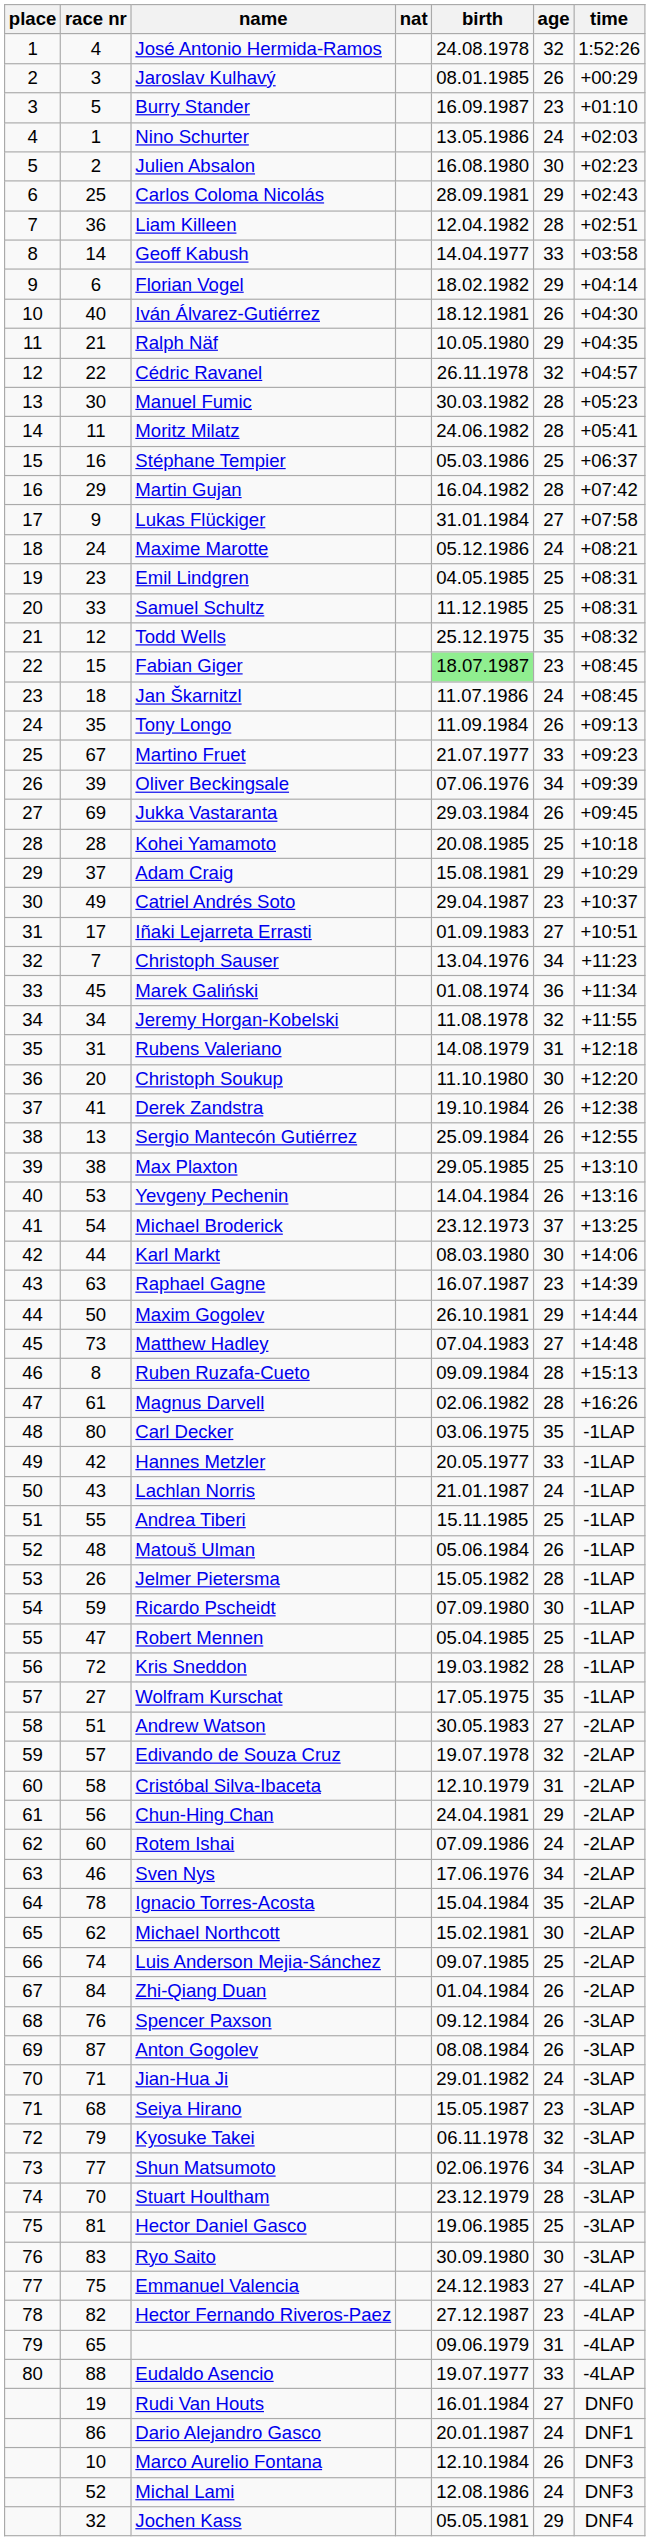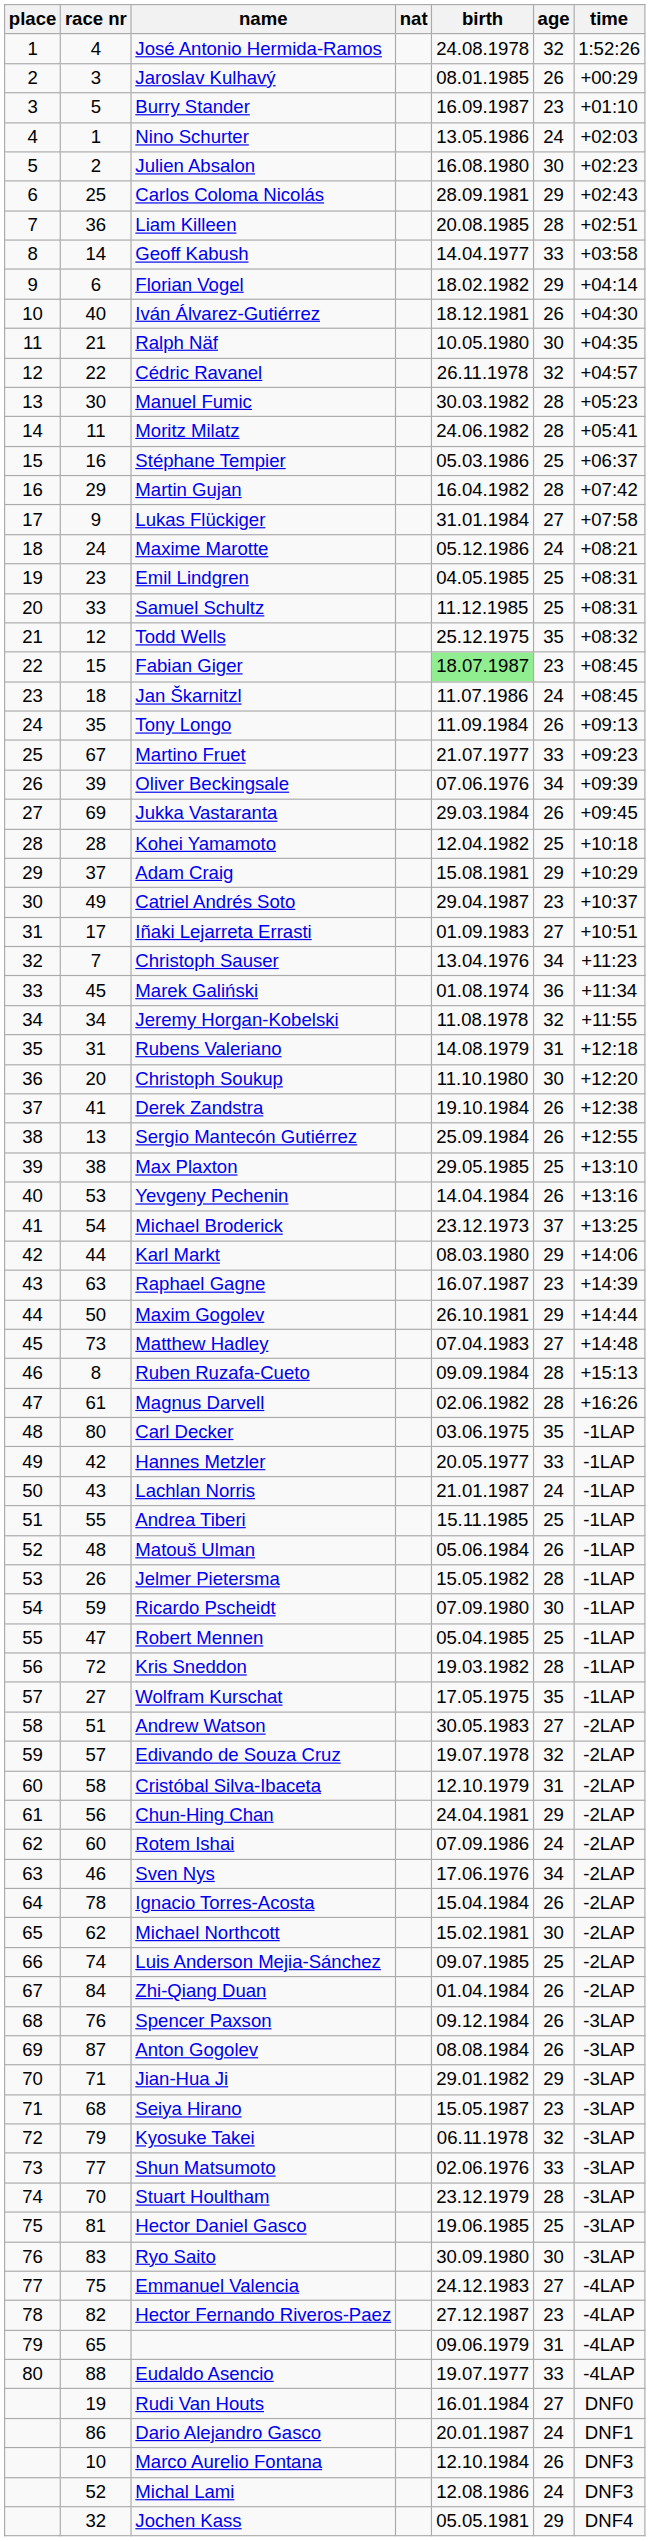Liam Killeen | birth: 12.04.1982 -> 20.08.1985
Ralph Näf | age: 29 -> 30
Kohei Yamamoto | birth: 20.08.1985 -> 12.04.1982
Karl Markt | age: 30 -> 29
Ignacio Torres-Acosta | age: 35 -> 26
Jian-Hua Ji | age: 24 -> 29
Shun Matsumoto | age: 34 -> 33
